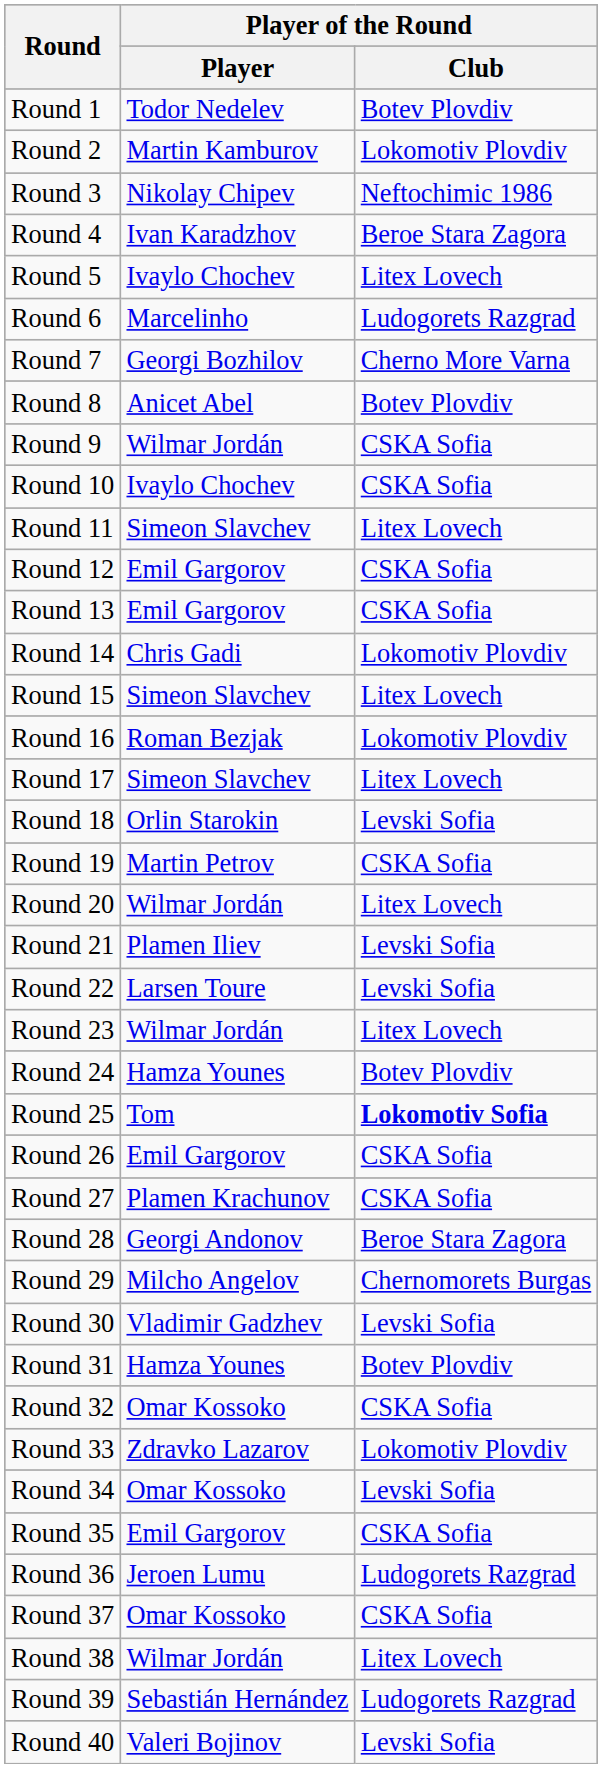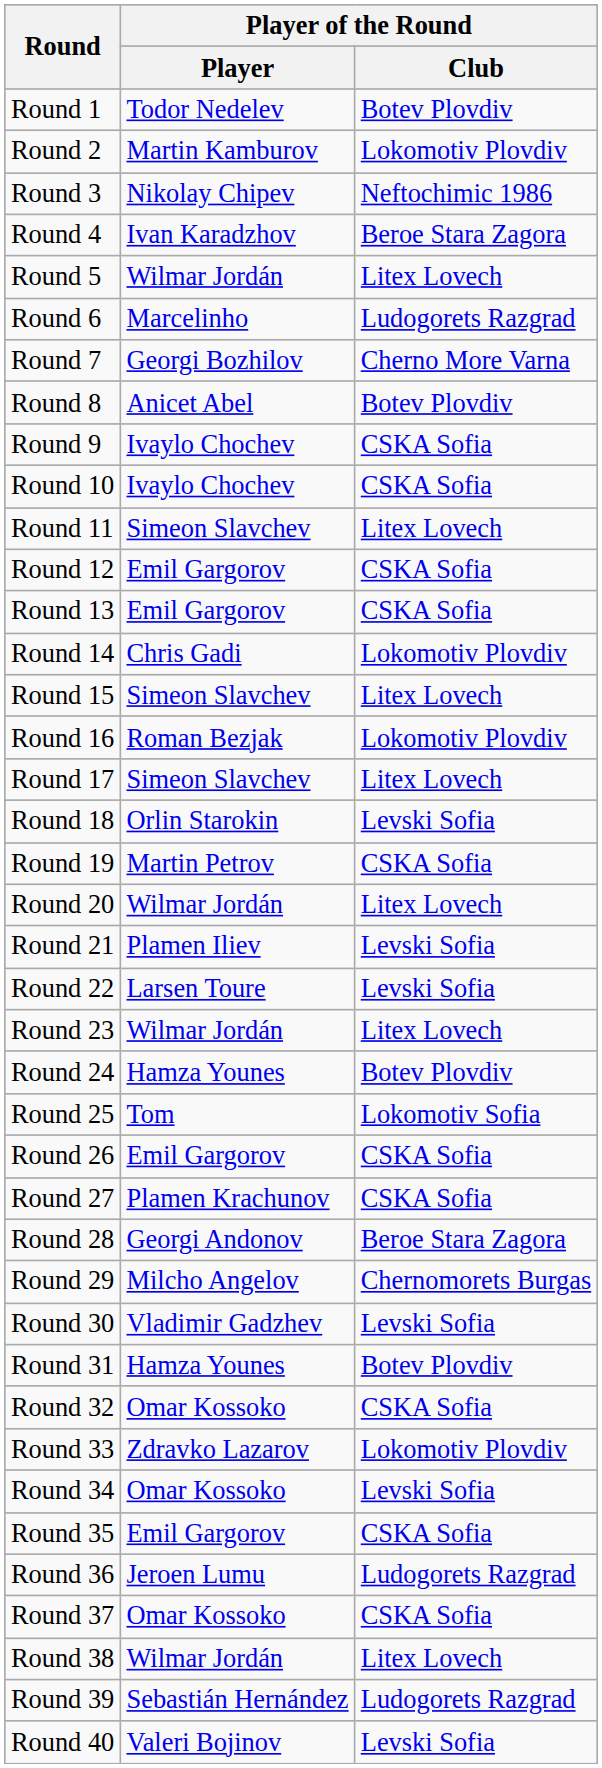Round 5 | Player of the Round / Player: Ivaylo Chochev -> Wilmar Jordán
Round 9 | Player of the Round / Player: Wilmar Jordán -> Ivaylo Chochev
Round 25 | Player of the Round / Club: bold -> normal
